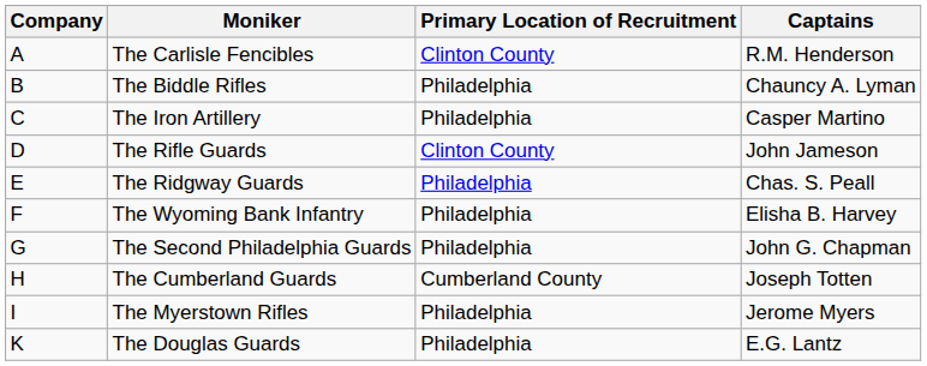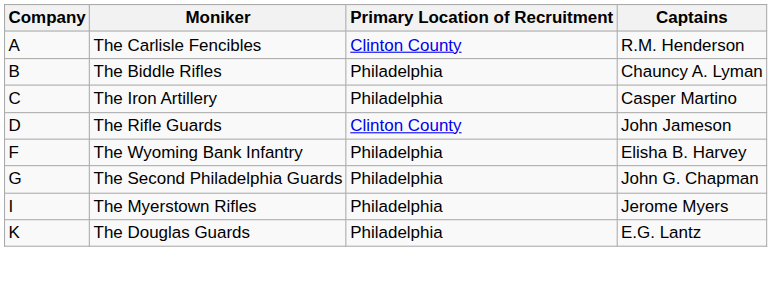- row: E | The Ridgway Guards | Philadelphia | Chas. S. Peall
- row: H | The Cumberland Guards | Cumberland County | Joseph Totten
